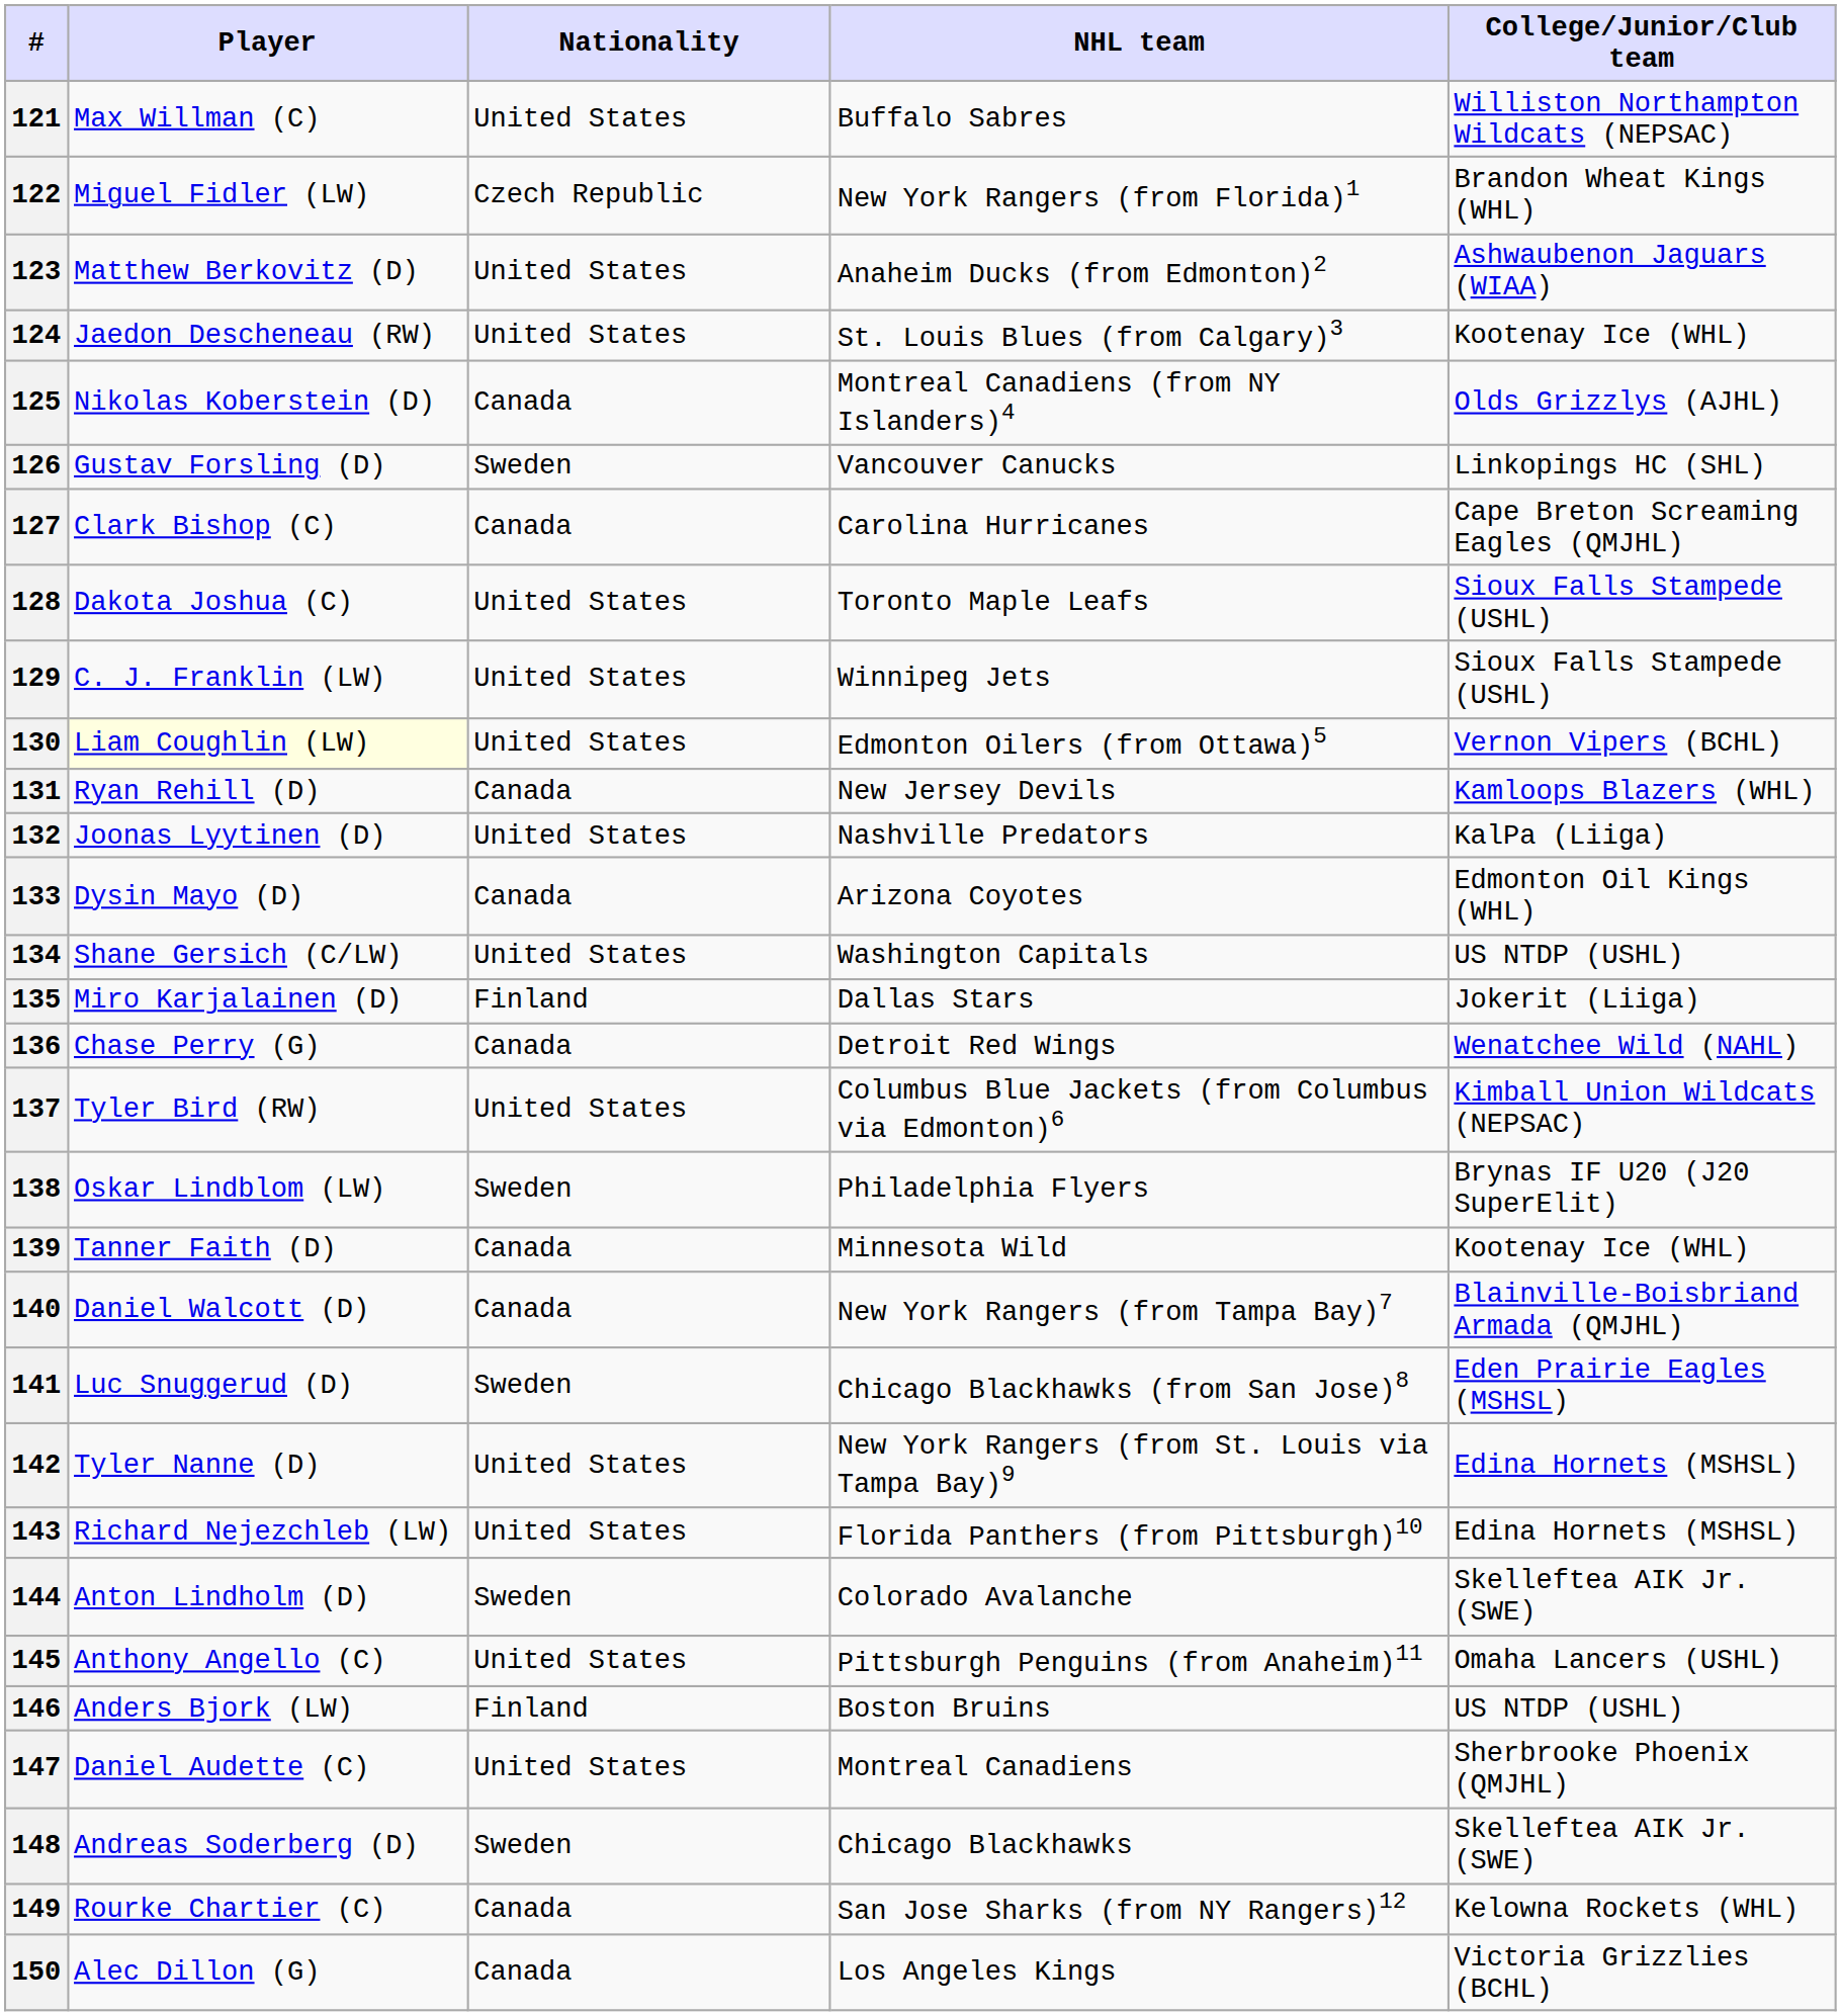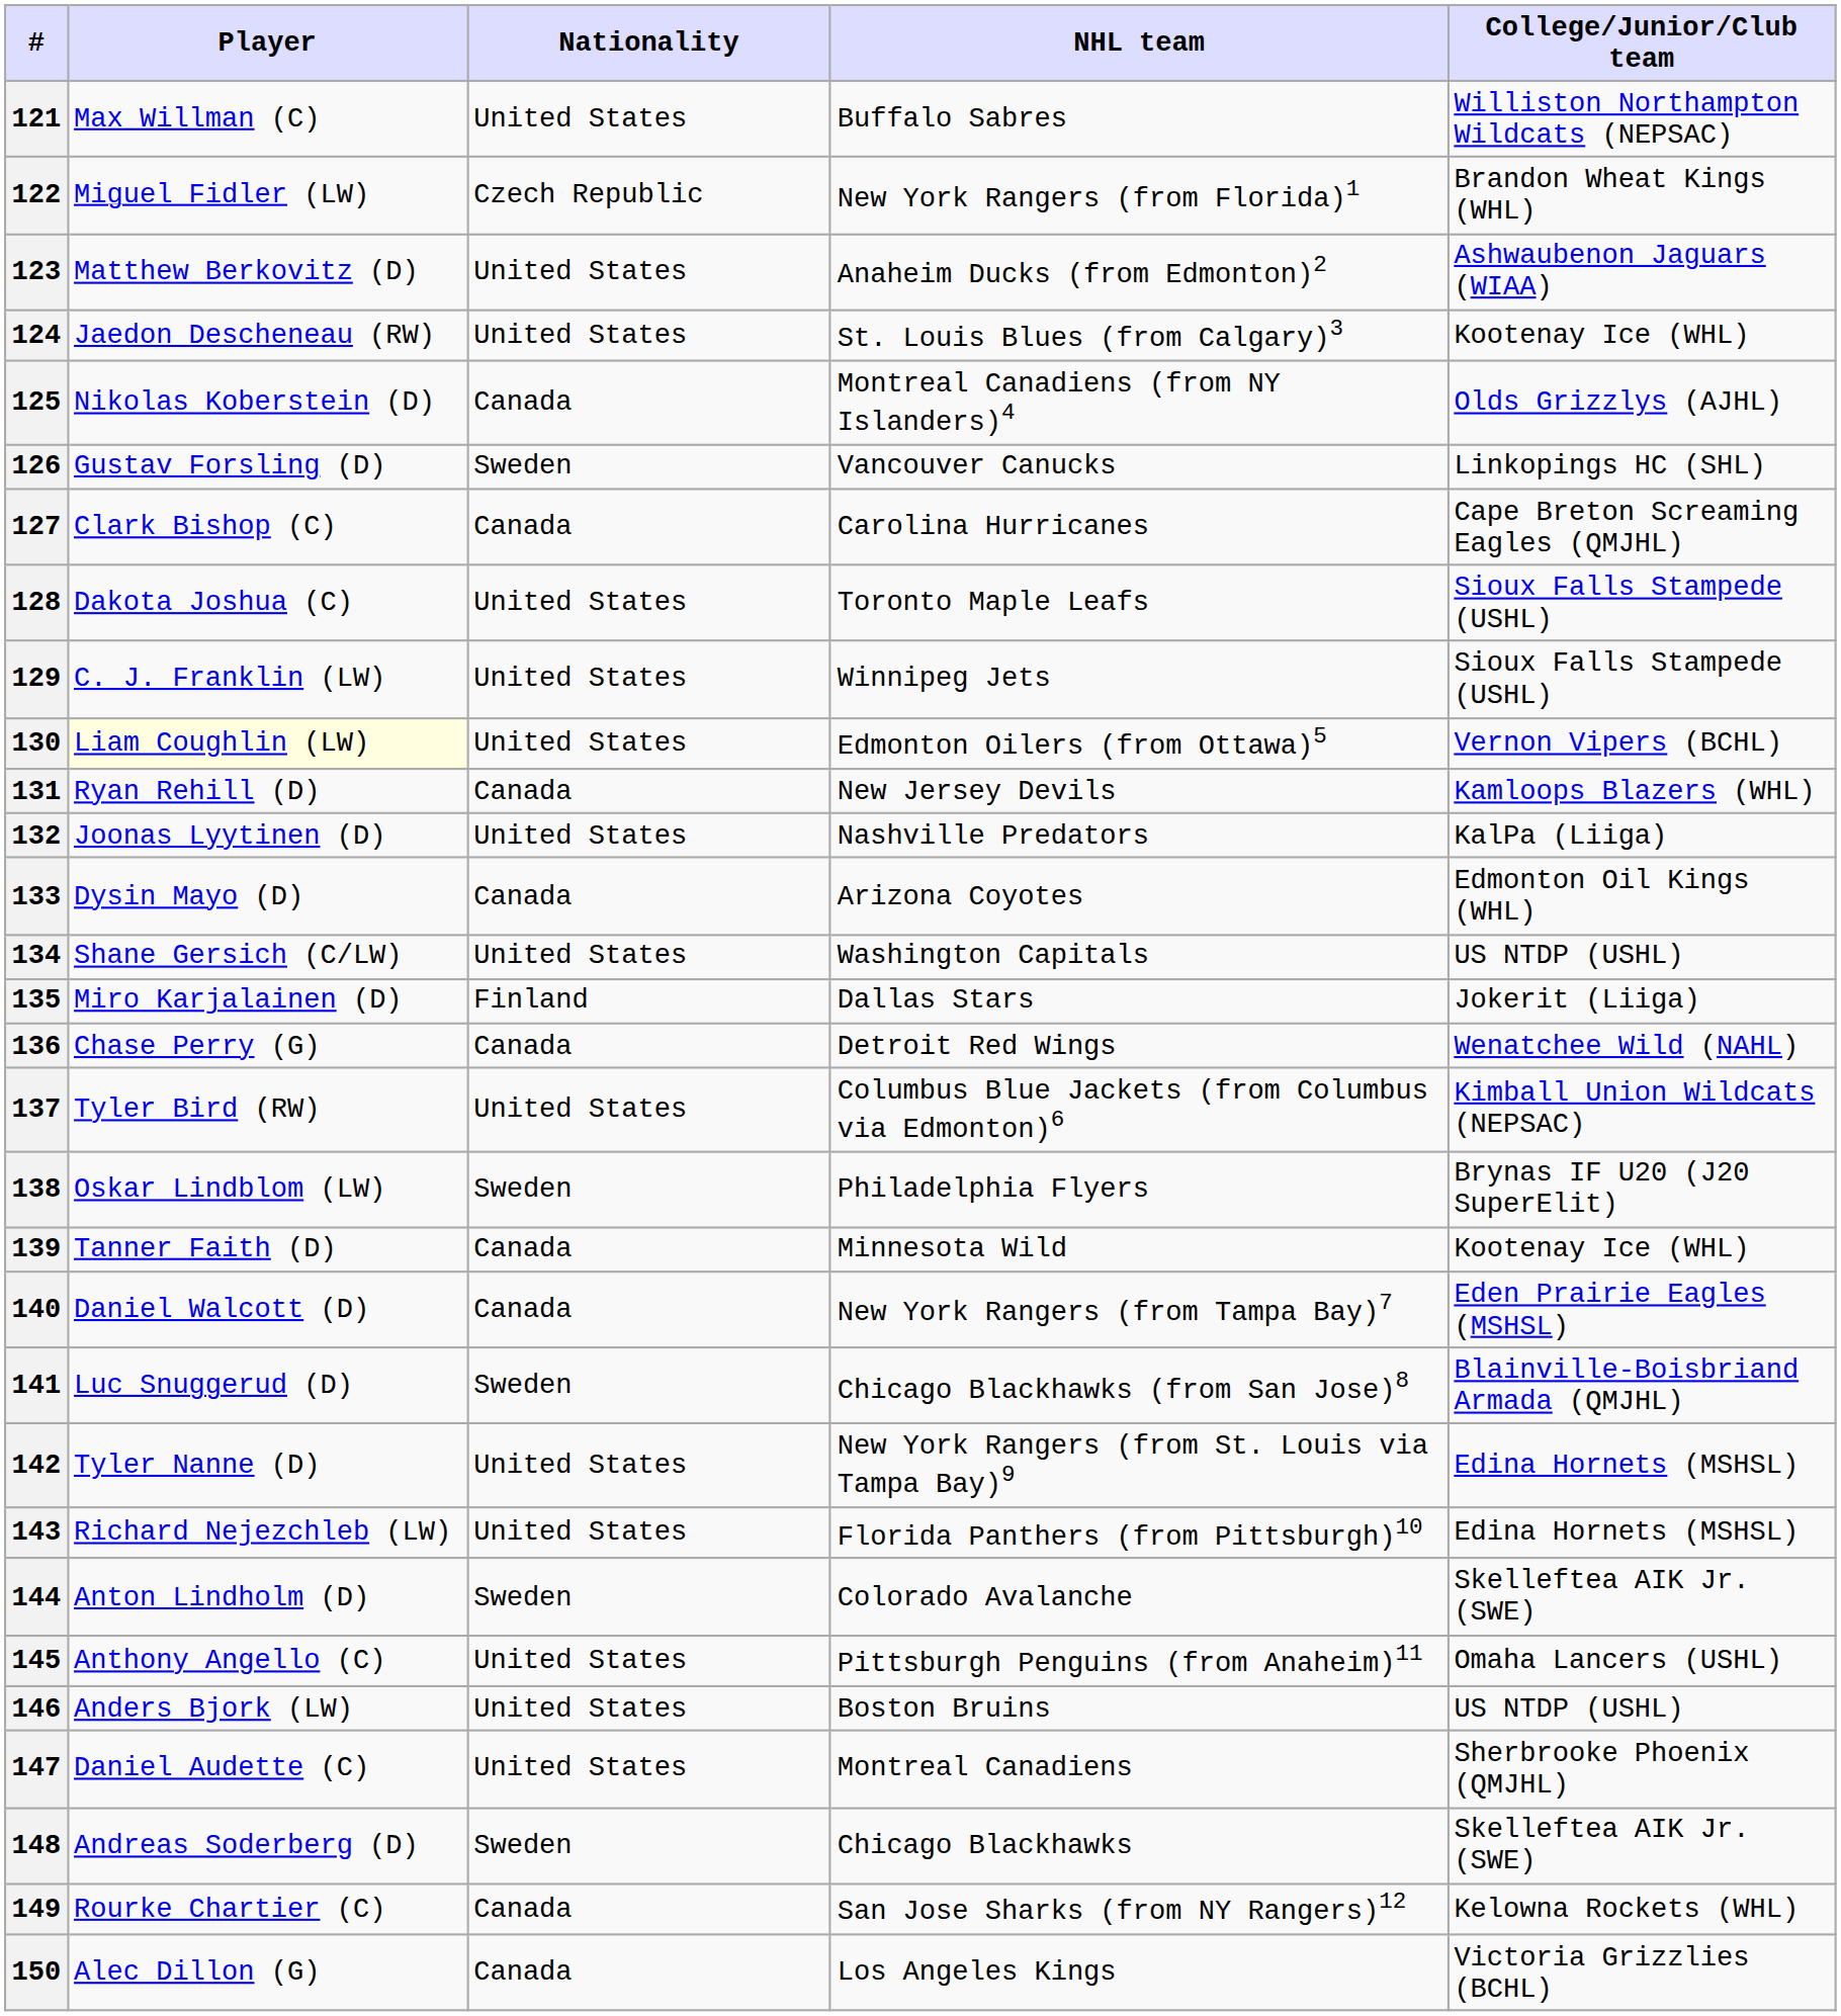140 | College/Junior/Club team: Blainville-Boisbriand Armada (QMJHL) -> Eden Prairie Eagles (MSHSL)
141 | College/Junior/Club team: Eden Prairie Eagles (MSHSL) -> Blainville-Boisbriand Armada (QMJHL)
146 | Nationality: Finland -> United States
